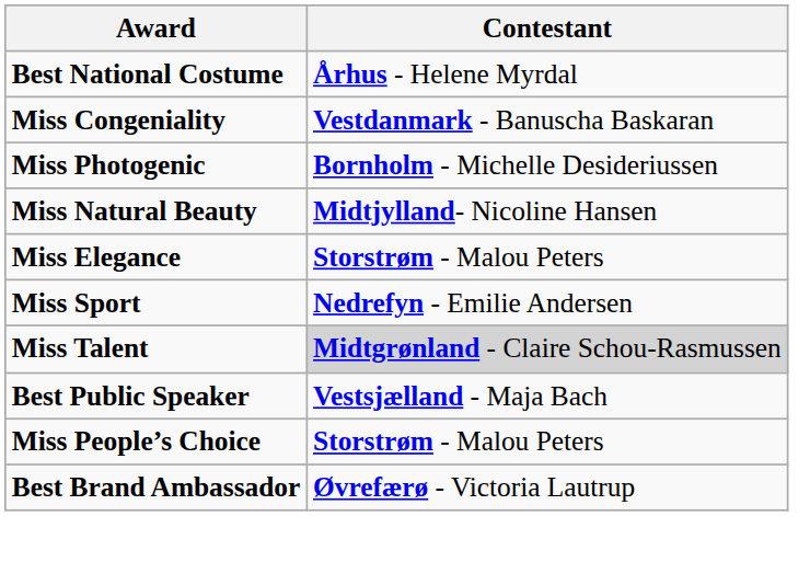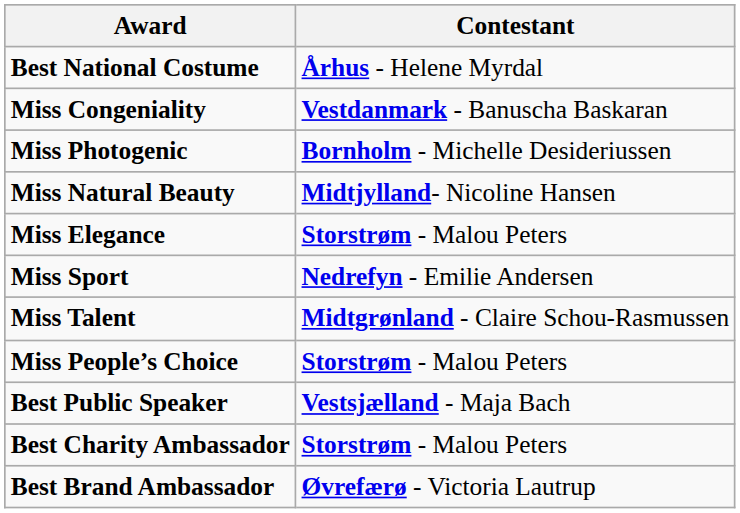Miss Talent | Contestant: lightgrey background -> no background
rows swapped: Miss People’s Choice <-> Best Public Speaker
+ row: Best Charity Ambassador | Storstrøm - Malou Peters
